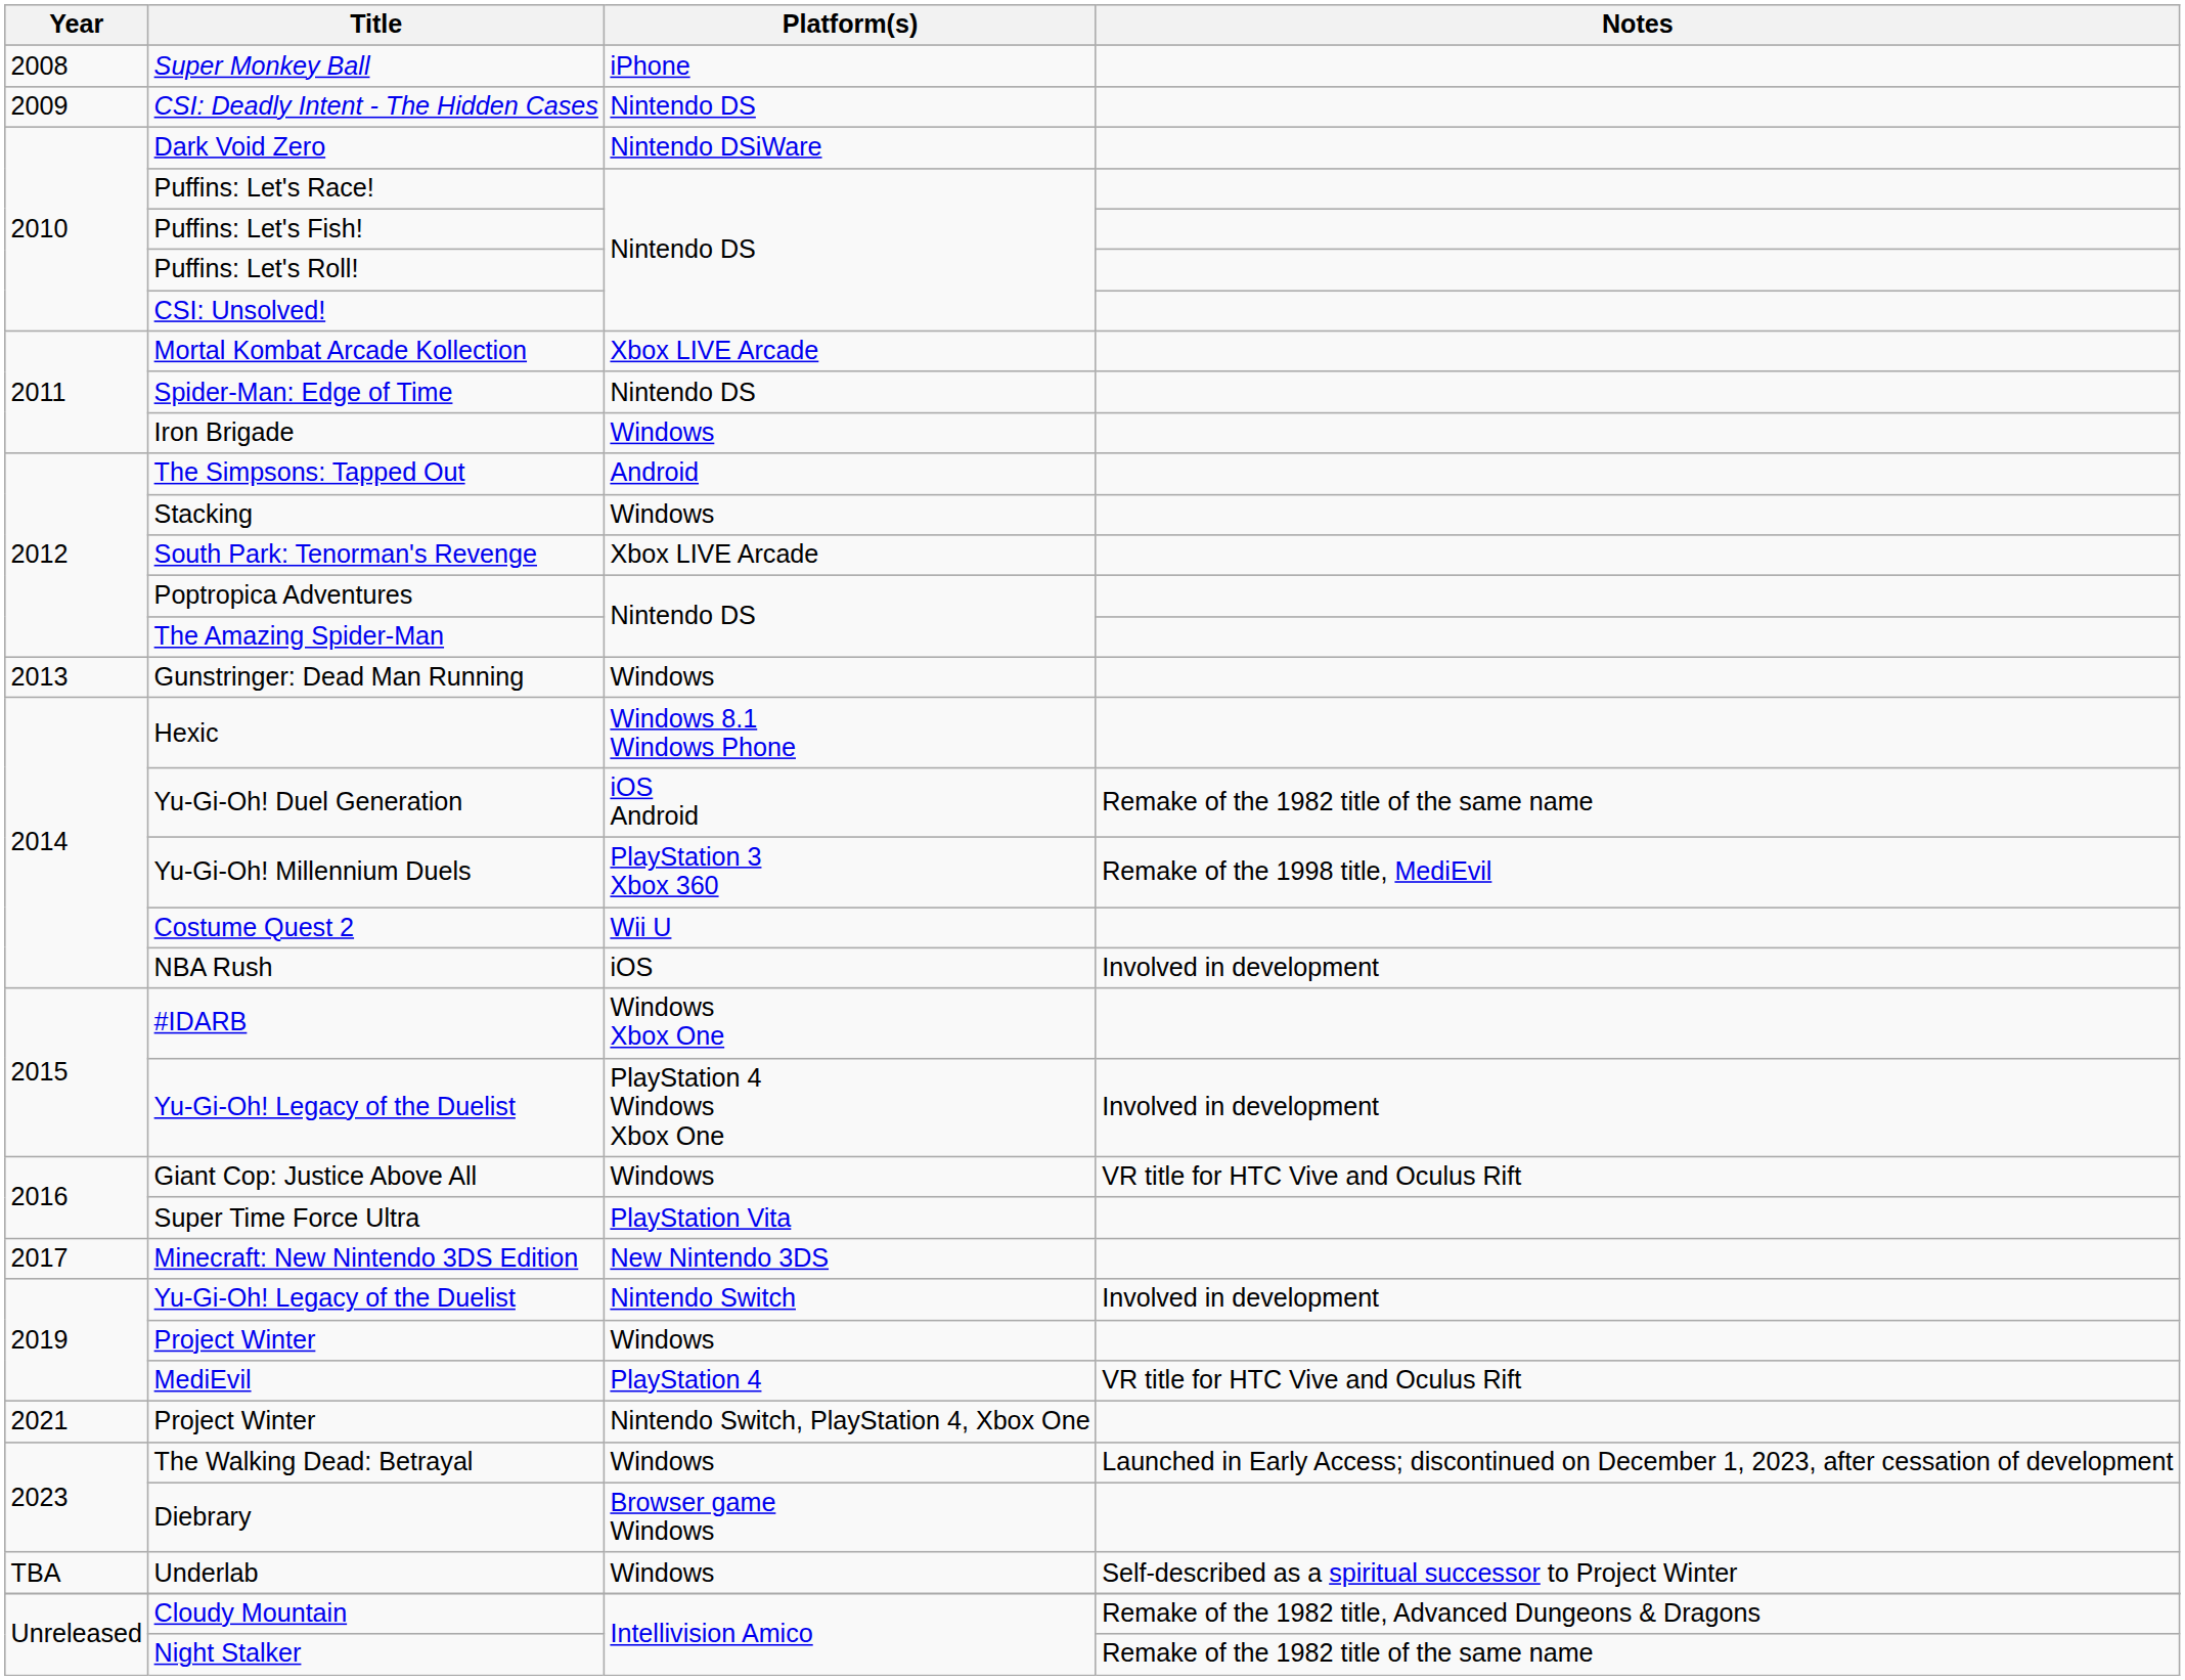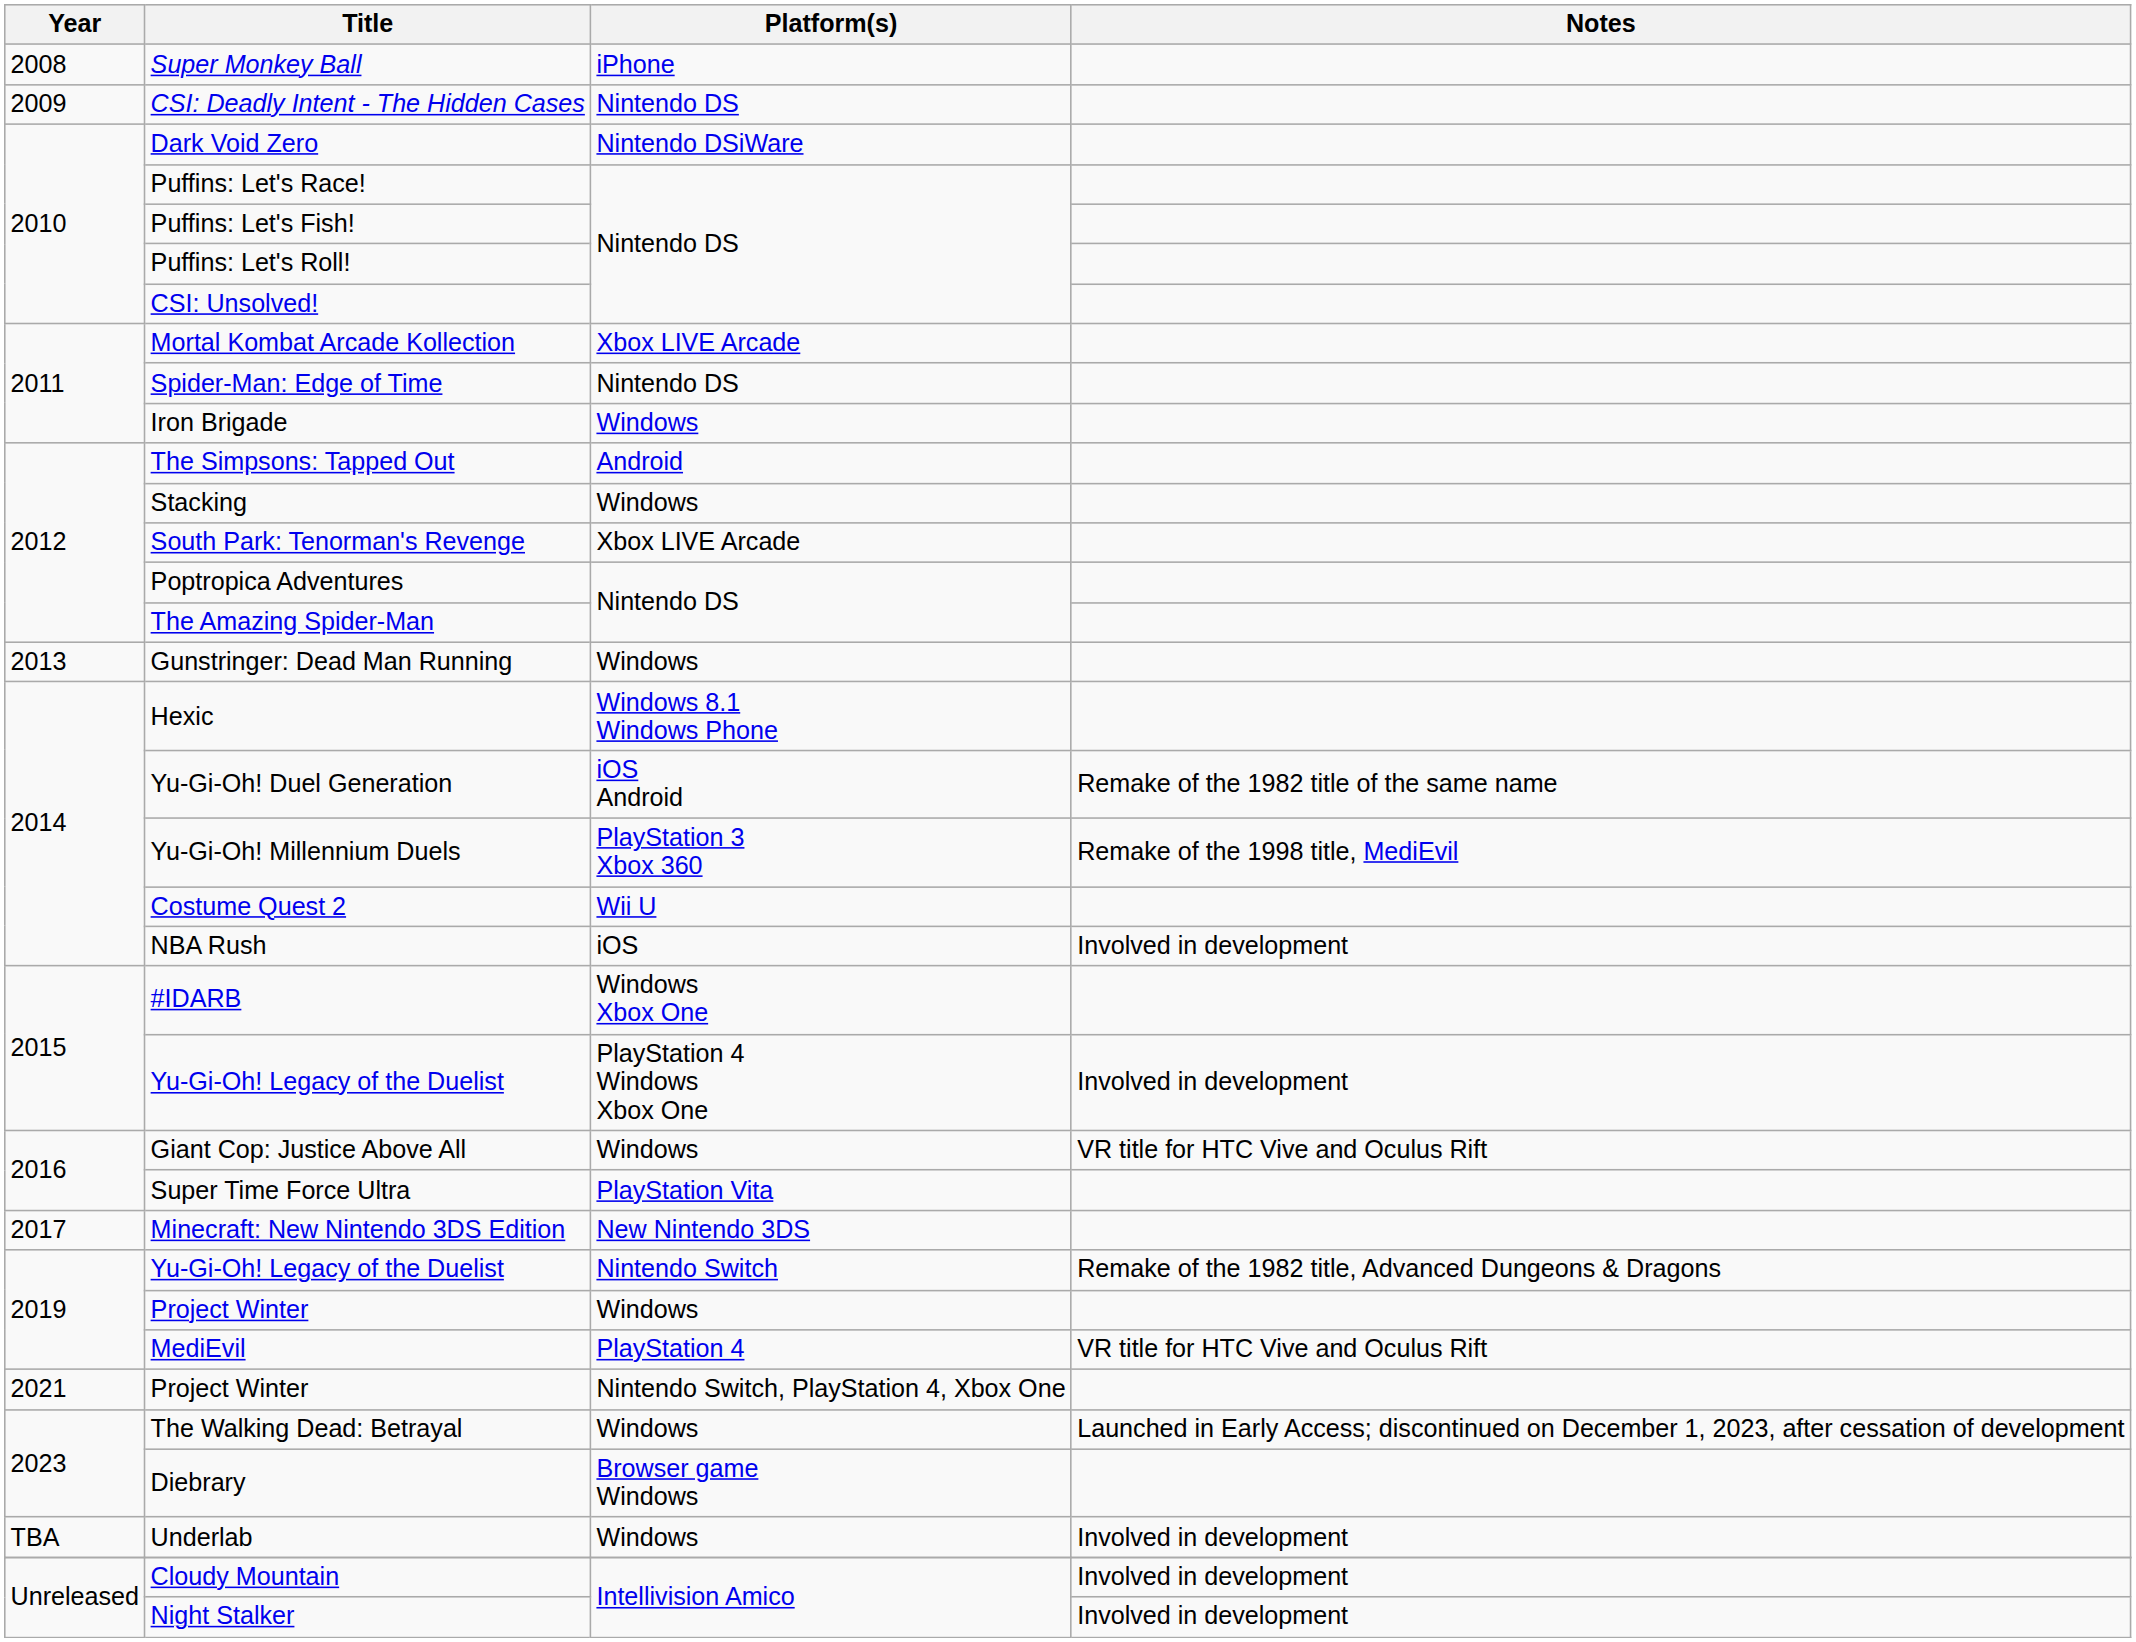Yu-Gi-Oh! Legacy of the Duelist / Nintendo Switch | Notes: Involved in development -> Remake of the 1982 title, Advanced Dungeons & Dragons
Underlab | Notes: Self-described as a spiritual successor to Project Winter -> Involved in development
Cloudy Mountain | Notes: Remake of the 1982 title, Advanced Dungeons & Dragons -> Involved in development
Night Stalker | Notes: Remake of the 1982 title of the same name -> Involved in development
